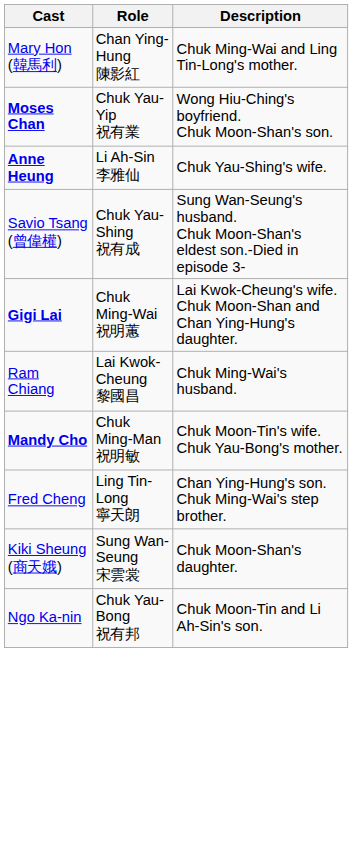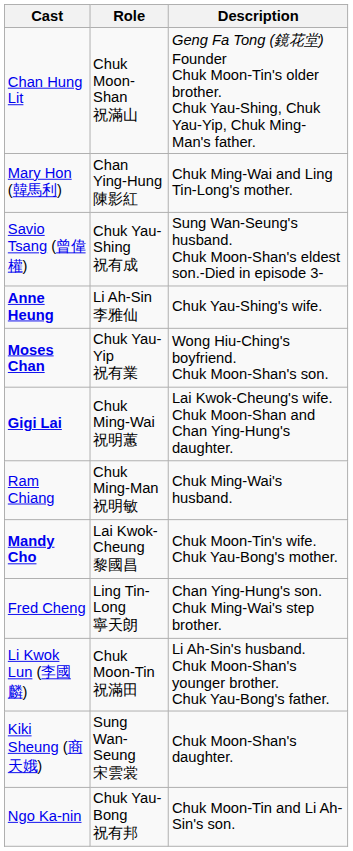+ row: Chan Hung Lit | Chuk Moon-Shan 祝滿山 | Geng Fa Tong (鏡花堂) Founder Chuk Moon-Tin's older brother. Chuk Yau-Shing, Chuk Yau-Yip, Chuk Ming-Man's father.
rows swapped: Savio Tsang (曾偉權) <-> Moses Chan
Ram Chiang | Role: Lai Kwok-Cheung 黎國昌 -> Chuk Ming-Man 祝明敏
Mandy Cho | Role: Chuk Ming-Man 祝明敏 -> Lai Kwok-Cheung 黎國昌
+ row: Li Kwok Lun (李國麟) | Chuk Moon-Tin 祝滿田 | Li Ah-Sin's husband. Chuk Moon-Shan's younger brother. Chuk Yau-Bong's father.
